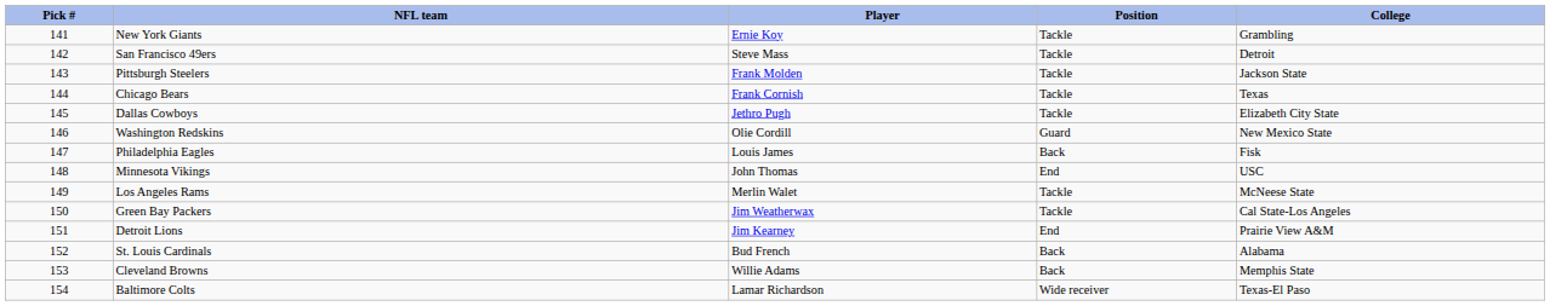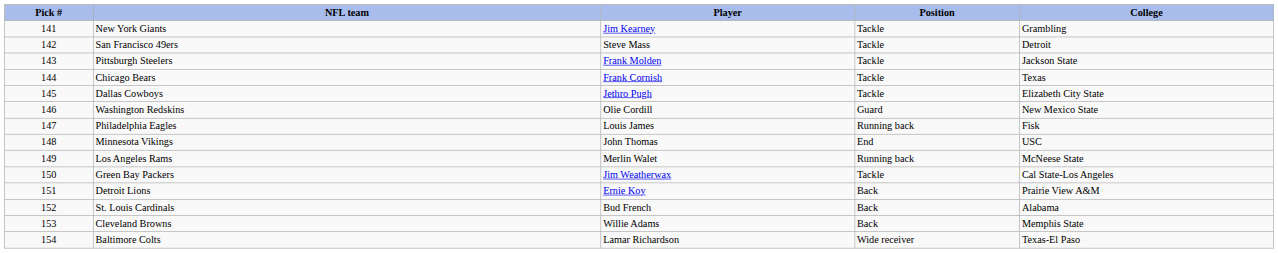New York Giants | Player: Ernie Koy -> Jim Kearney
Philadelphia Eagles | Position: Back -> Running back
Los Angeles Rams | Position: Tackle -> Running back
Detroit Lions | Player: Jim Kearney -> Ernie Koy
Detroit Lions | Position: End -> Back
